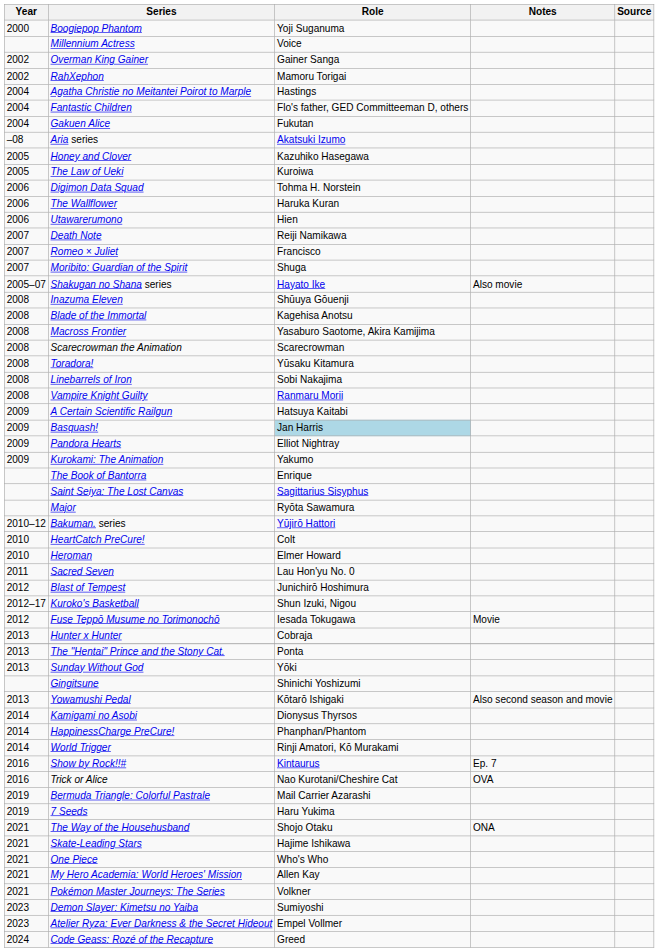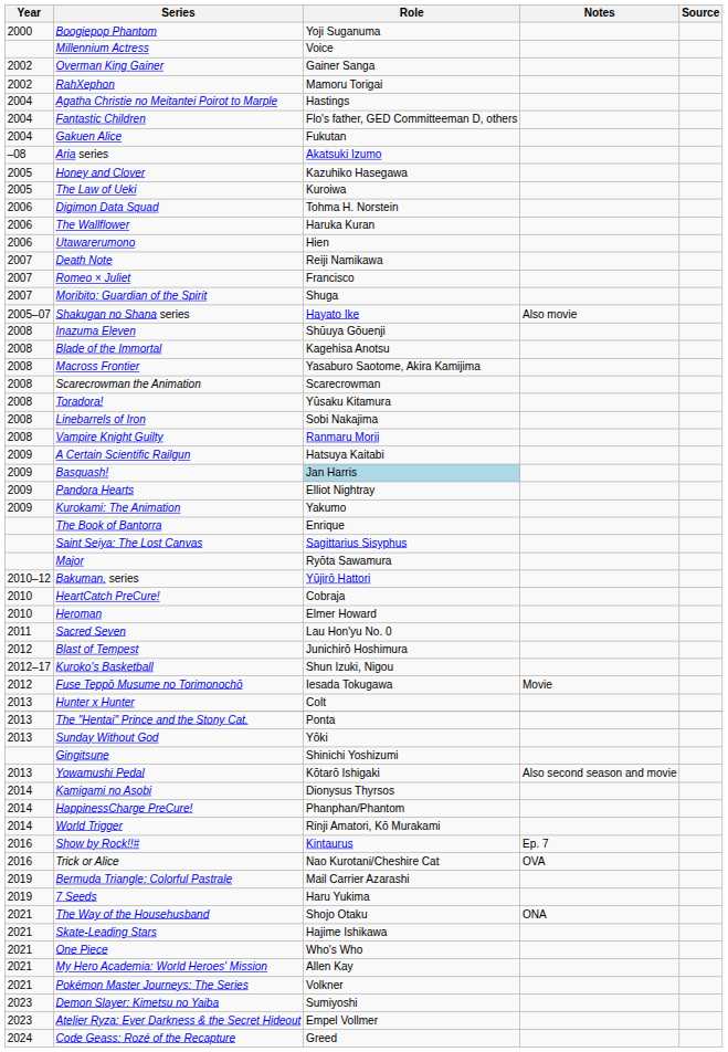HeartCatch PreCure! | Role: Colt -> Cobraja
Hunter x Hunter | Role: Cobraja -> Colt
